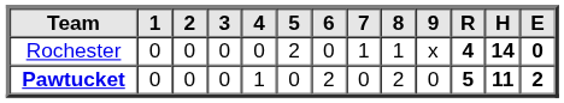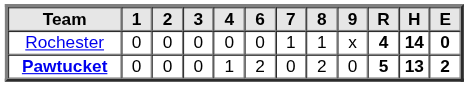- column: 5 | 2 | 0
Pawtucket | H: 11 -> 13
